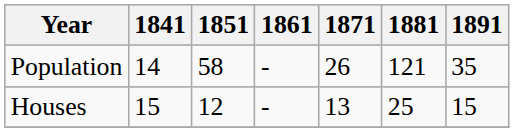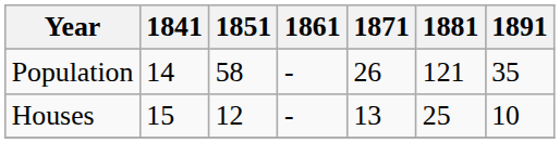Houses | 1891: 15 -> 10
